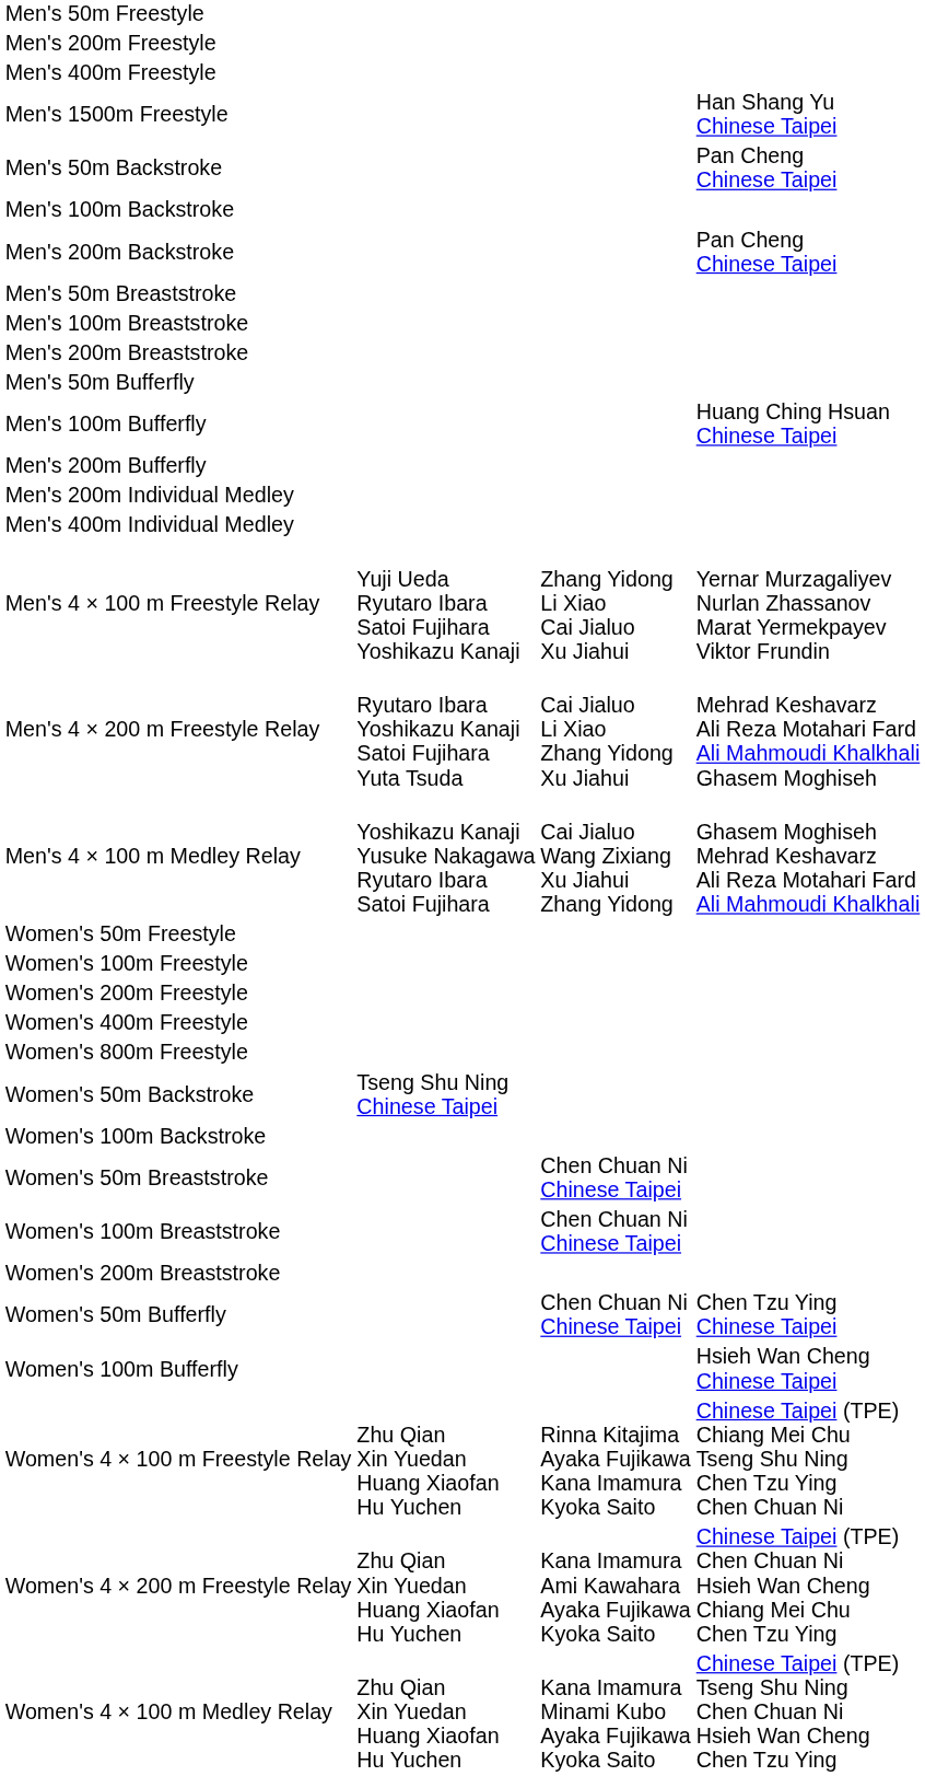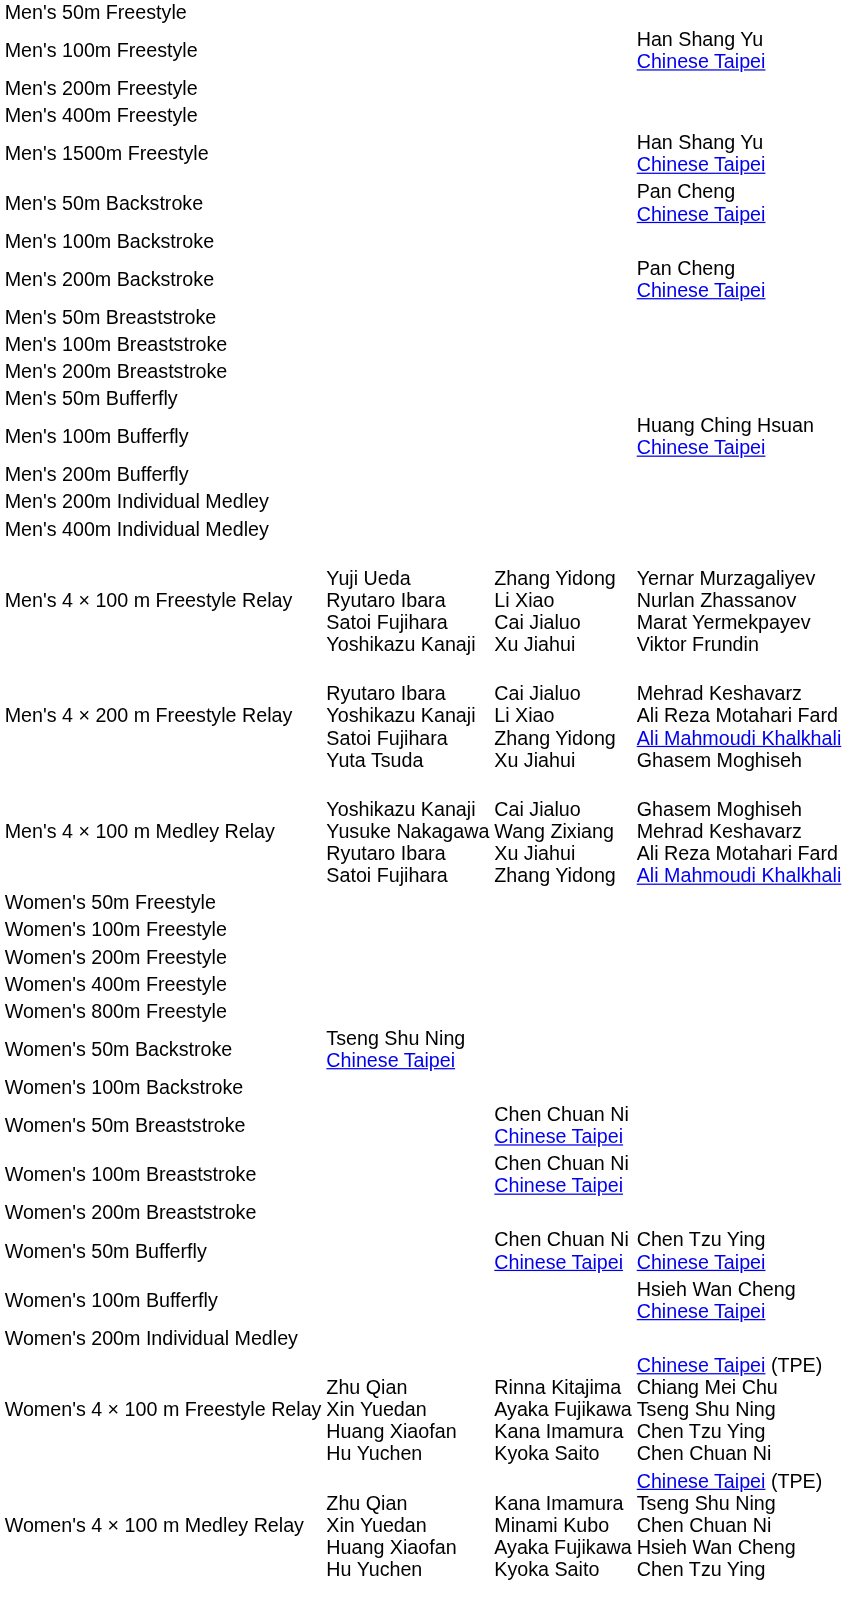+ row: Men's 100m Freestyle | Han Shang Yu Chinese Taipei
+ row: Women's 200m Individual Medley
- row: Women's 4 × 200 m Freestyle Relay | Zhu Qian Xin Yuedan Huang Xiaofan Hu Yuchen | Kana Imamura Ami Kawahara Ayaka Fujikawa Kyoka Saito | Chinese Taipei (TPE) Chen Chuan Ni Hsieh Wan Cheng Chiang Mei Chu Chen Tzu Ying
